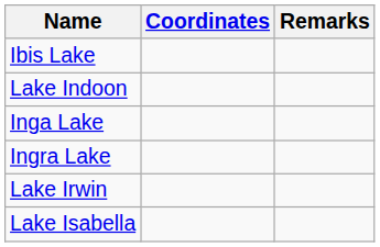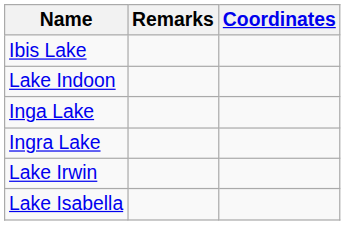columns swapped: Coordinates <-> Remarks
